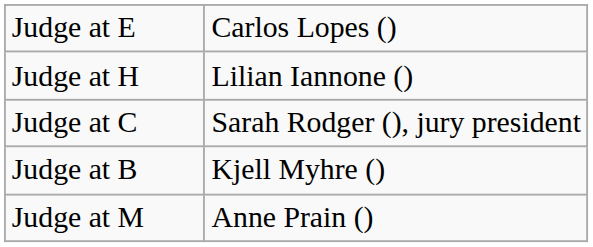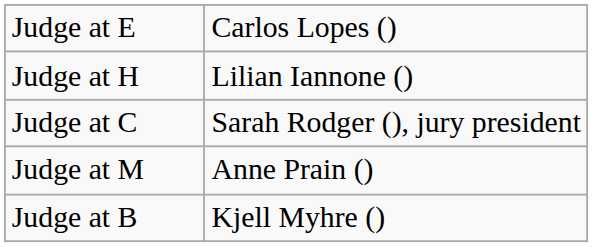rows swapped: Judge at M <-> Judge at B
